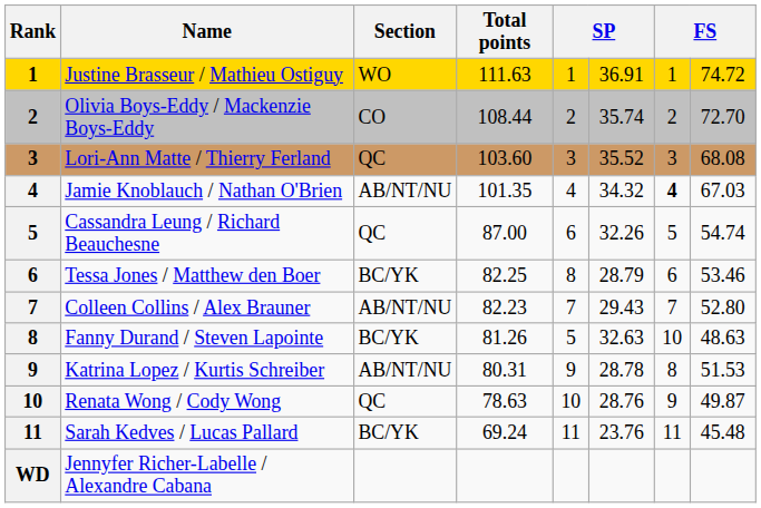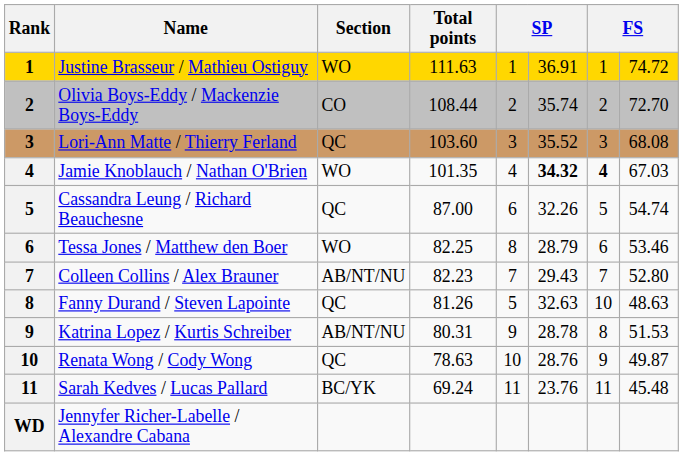Jamie Knoblauch / Nathan O'Brien | Section: AB/NT/NU -> WO
Jamie Knoblauch / Nathan O'Brien | column 6: normal -> bold
Tessa Jones / Matthew den Boer | Section: BC/YK -> WO
Fanny Durand / Steven Lapointe | Section: BC/YK -> QC
